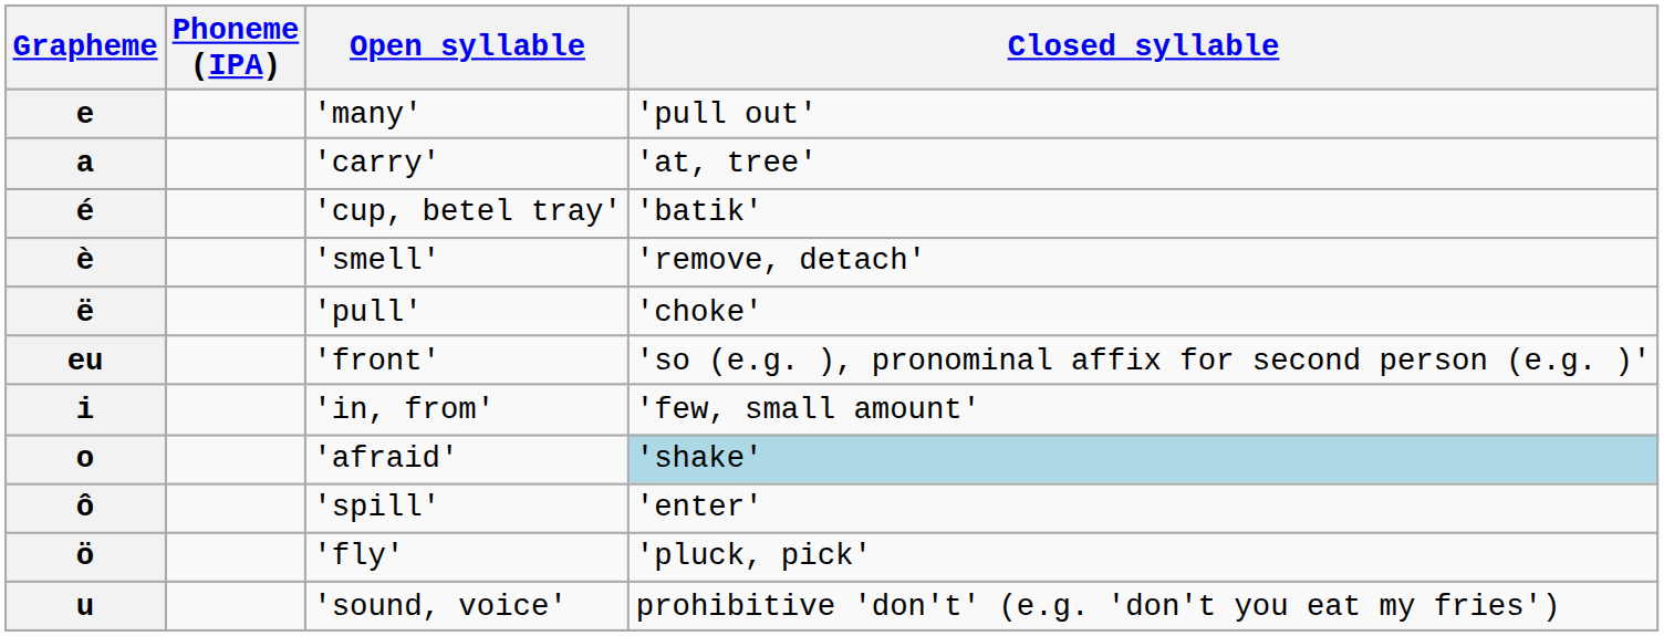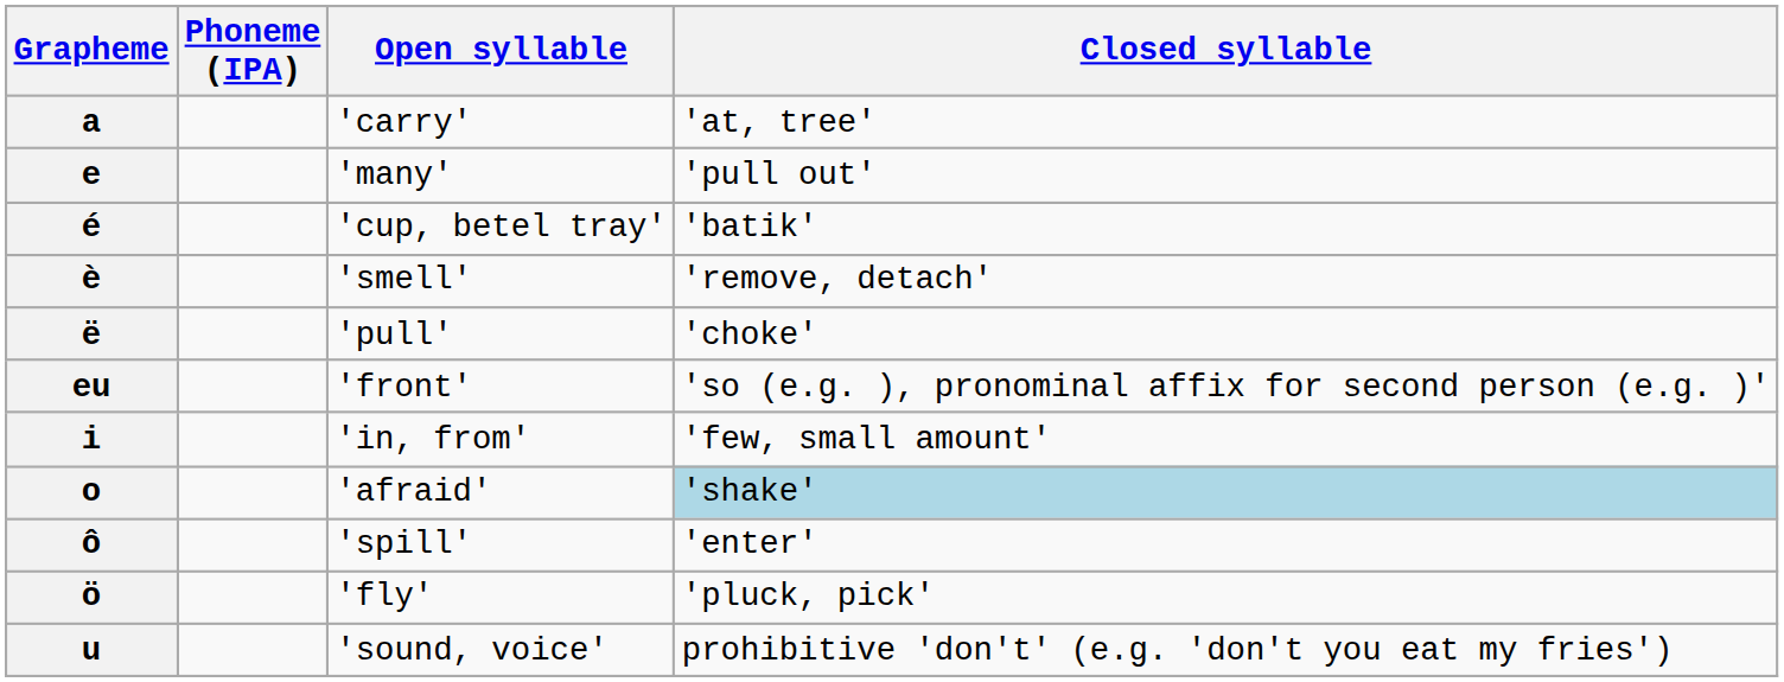rows swapped: a <-> e
